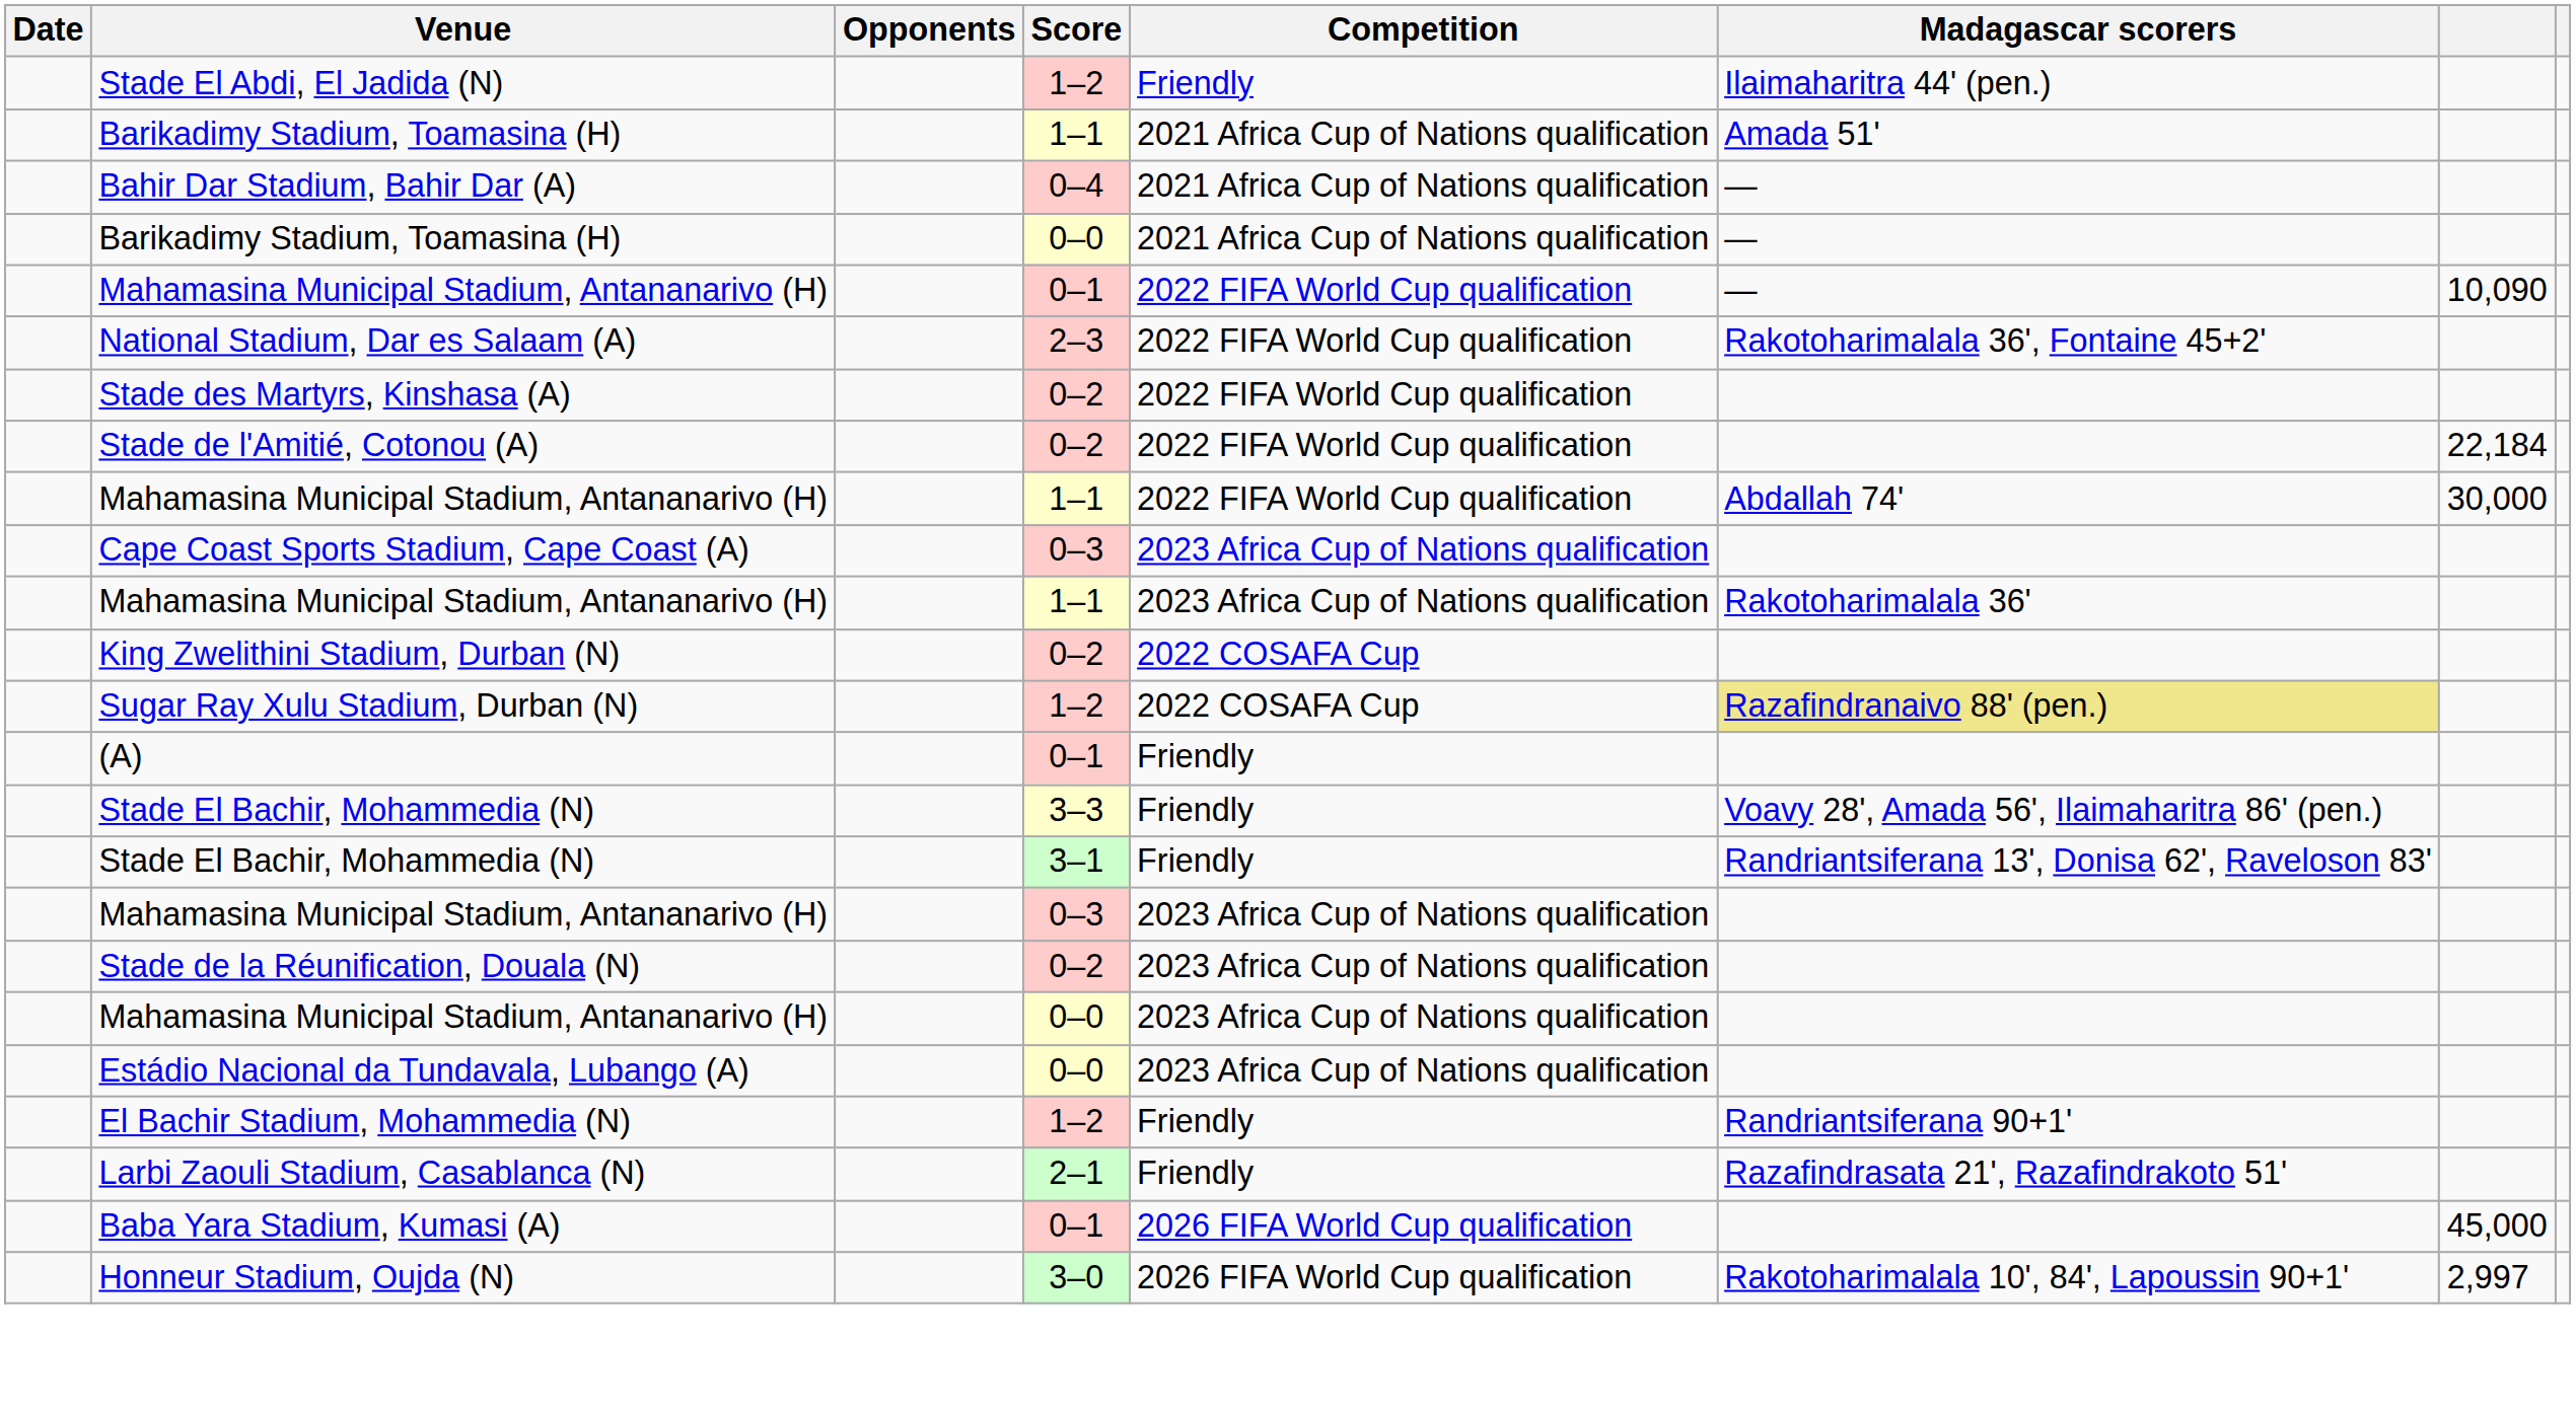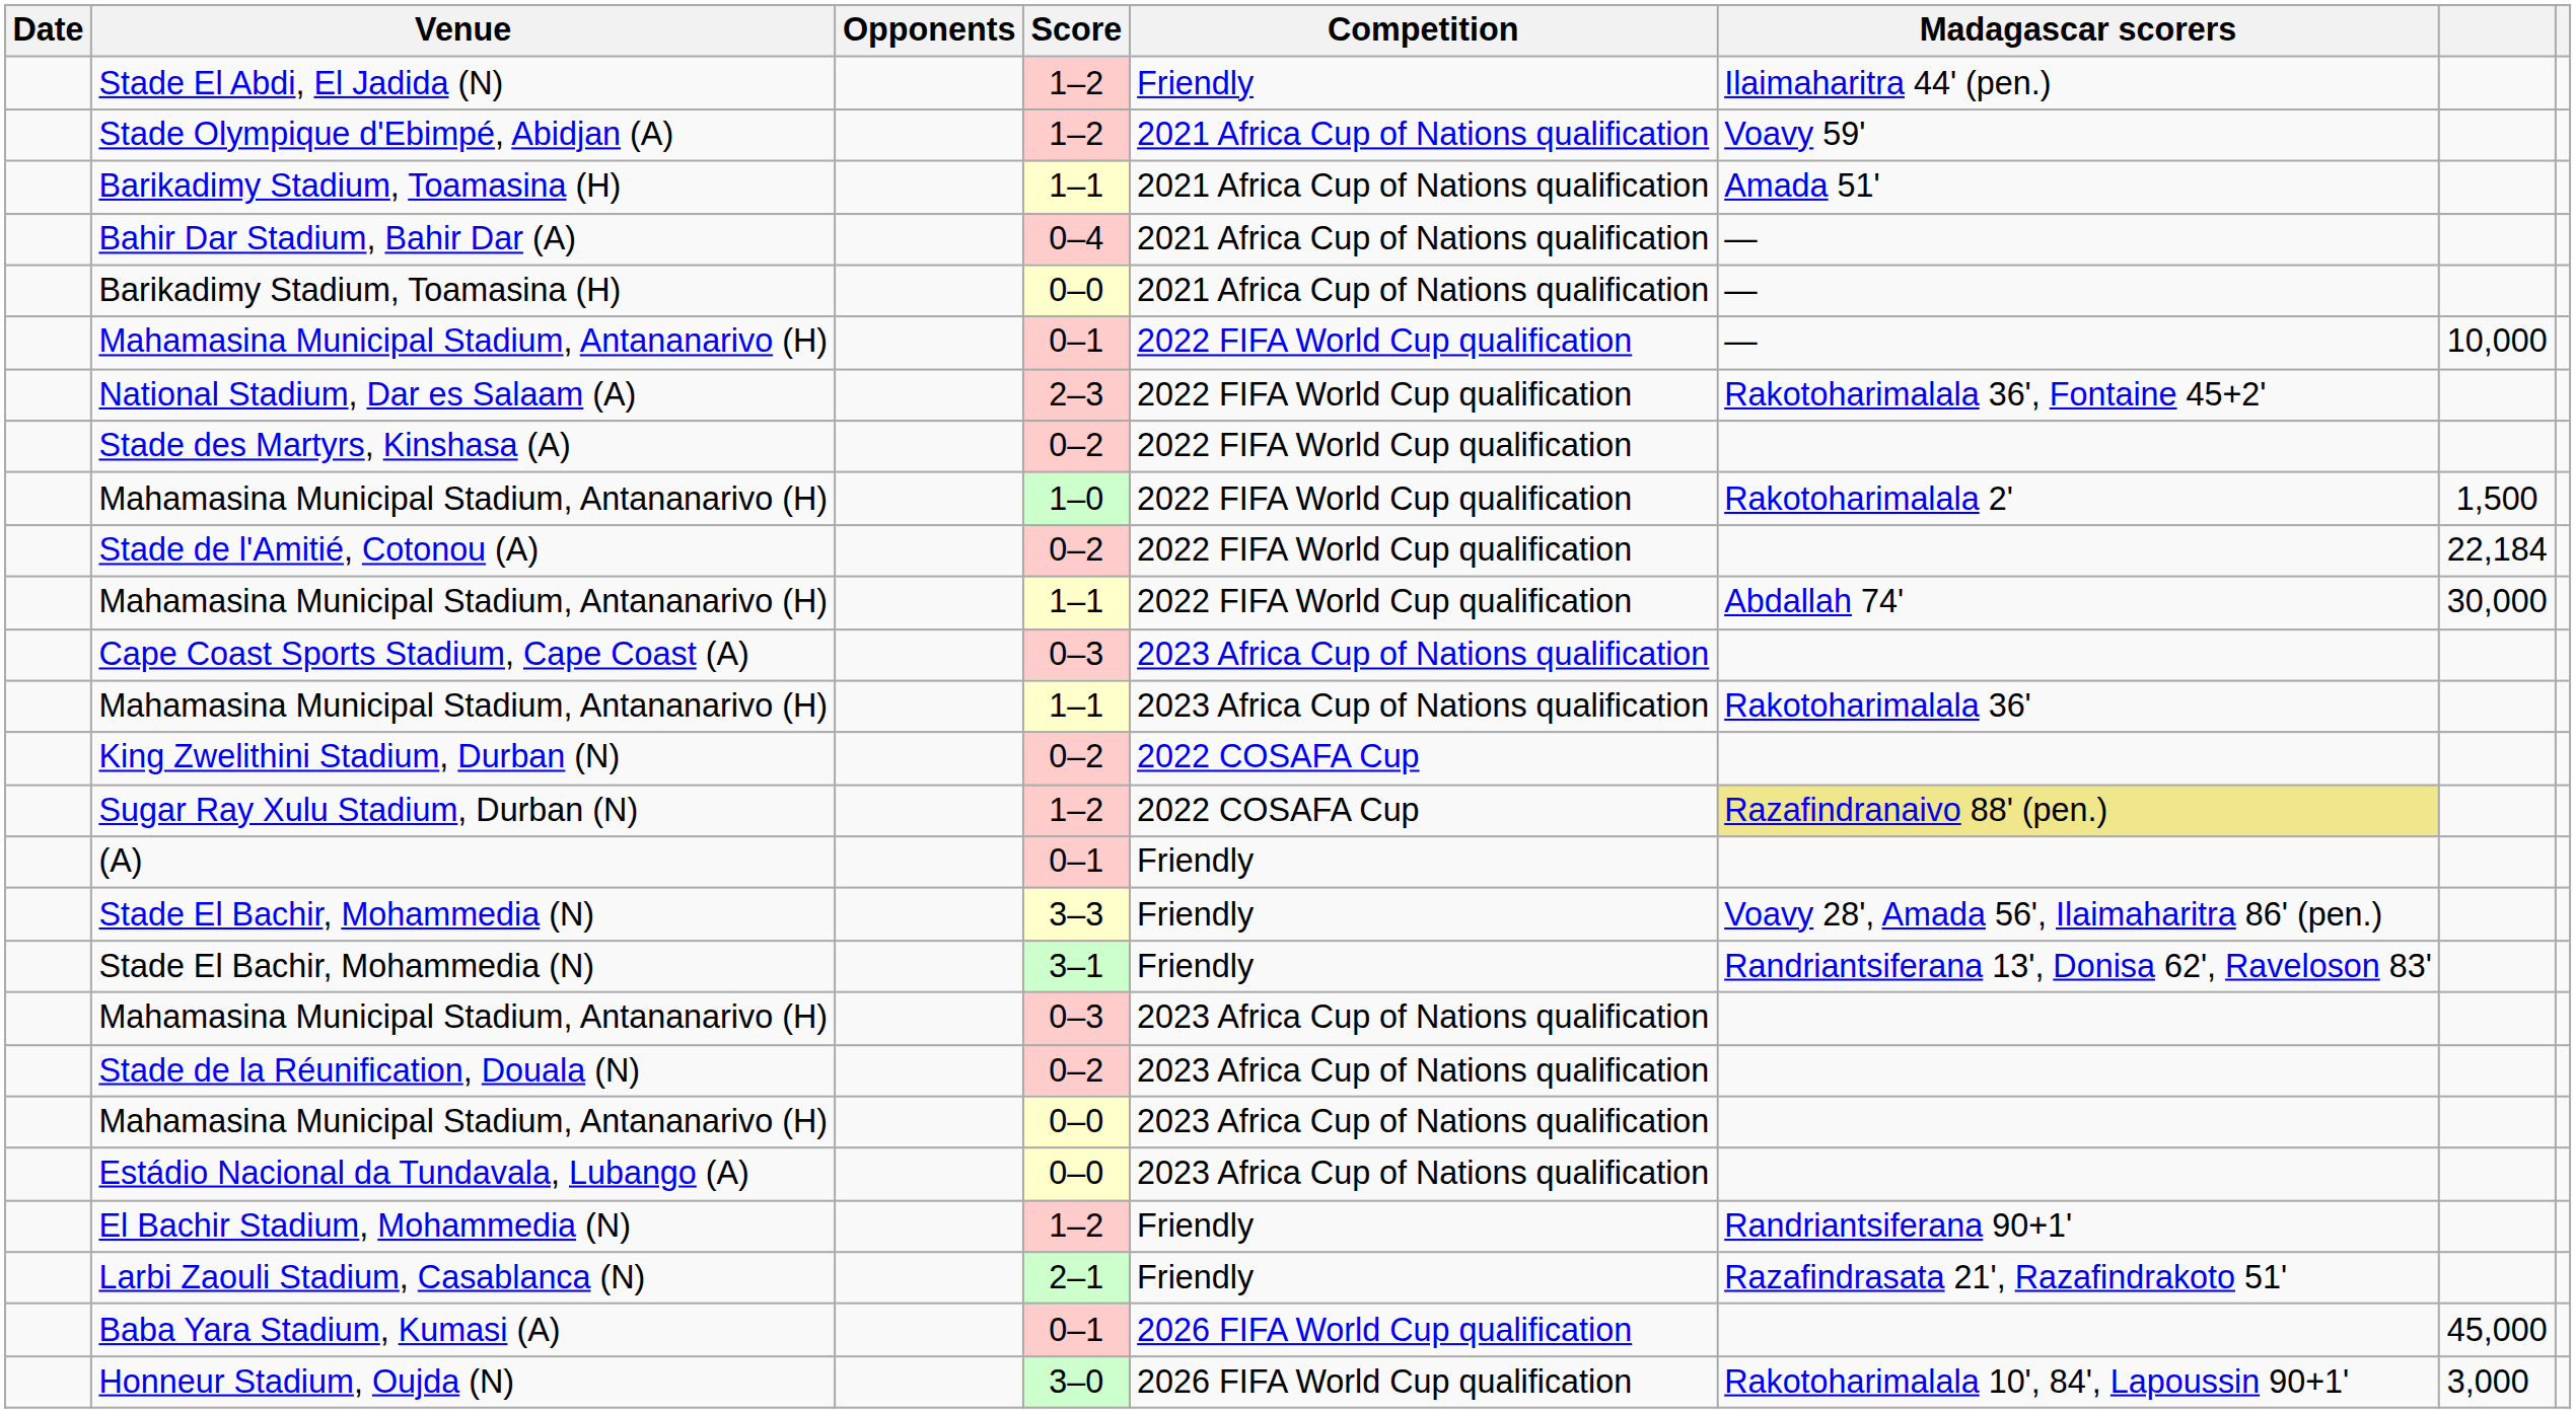+ row: Stade Olympique d'Ebimpé, Abidjan (A) | 1–2 | 2021 Africa Cup of Nations qualification | Voavy 59'
Mahamasina Municipal Stadium, Antananarivo (H) / 0–1 | column 7: 10,090 -> 10,000
+ row: Mahamasina Municipal Stadium, Antananarivo (H) | 1–0 | 2022 FIFA World Cup qualification | Rakotoharimalala 2' | 1,500
Honneur Stadium, Oujda (N) | column 7: 2,997 -> 3,000
